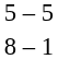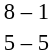rows swapped: 8 – 1 <-> 5 – 5
